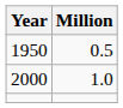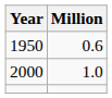1950 | Million: 0.5 -> 0.6
